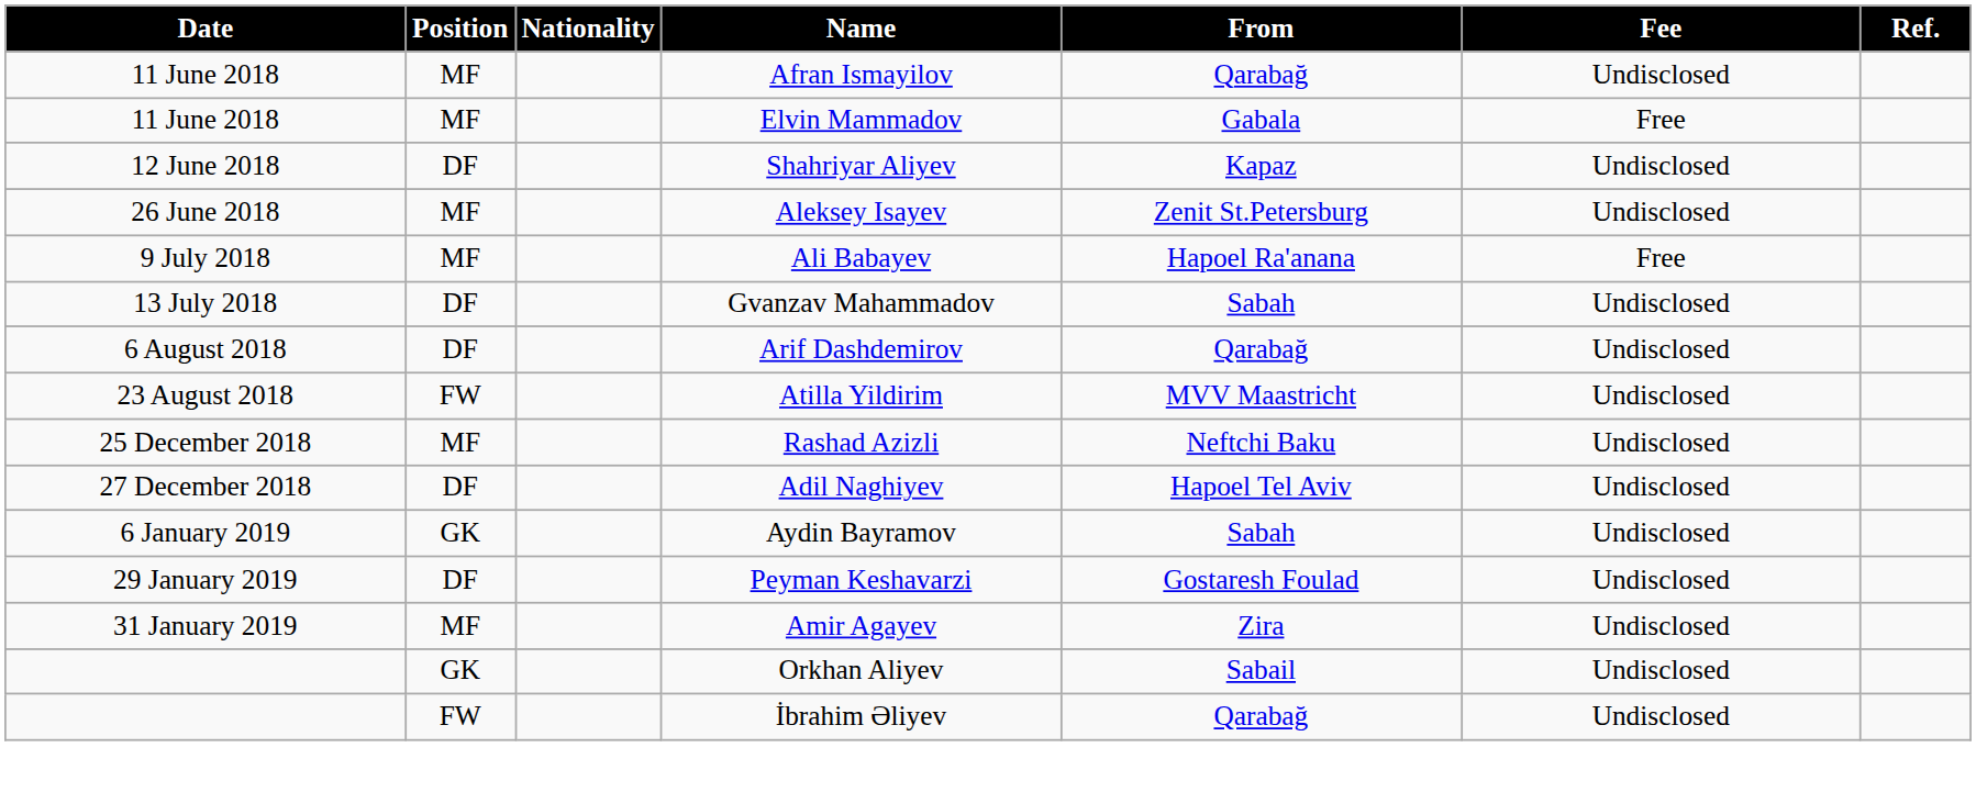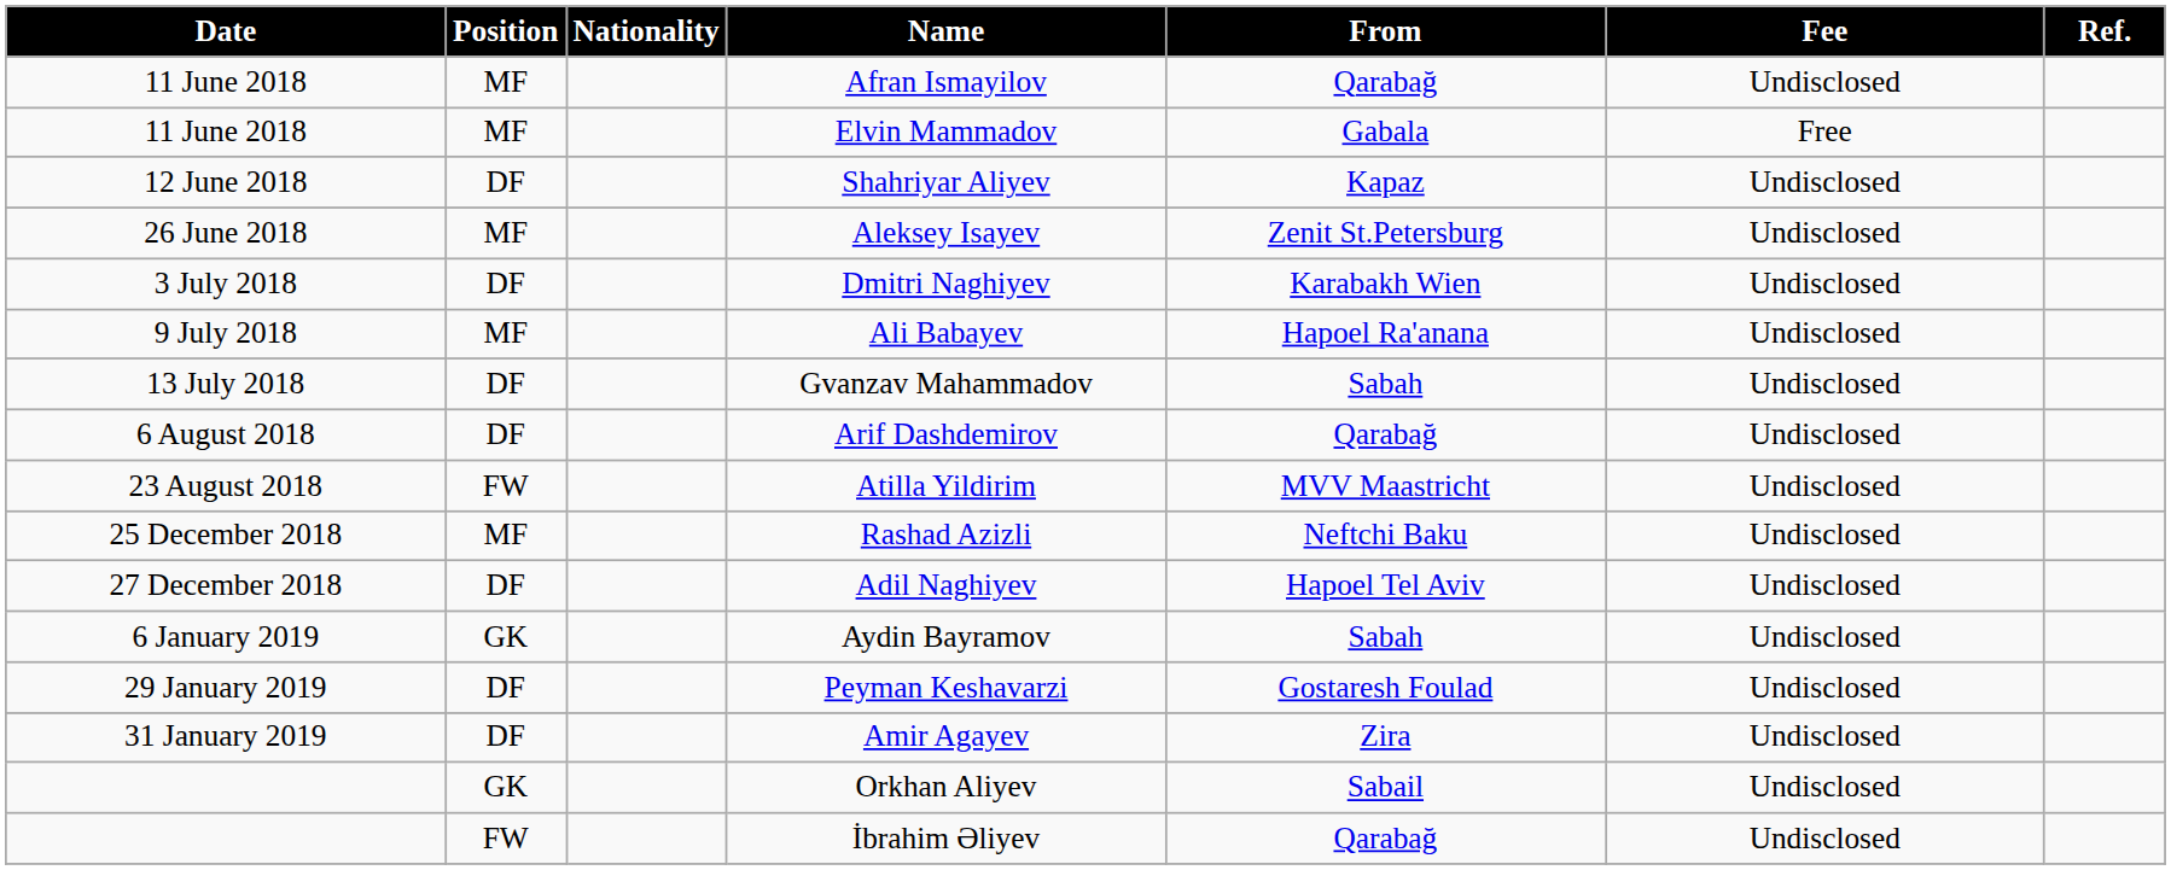+ row: 3 July 2018 | DF | Dmitri Naghiyev | Karabakh Wien | Undisclosed
Ali Babayev | Fee: Free -> Undisclosed
Amir Agayev | Position: MF -> DF
